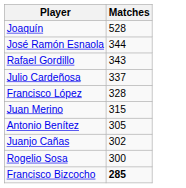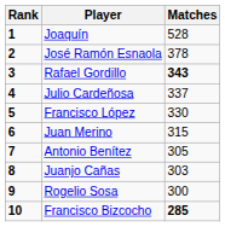+ column: Rank | 1 | 2 | 3 | 4 | 5 | 6 | 7 | 8 | 9 | 10
José Ramón Esnaola | Matches: 344 -> 378
Rafael Gordillo | Matches: normal -> bold
Francisco López | Matches: 328 -> 330
Juanjo Cañas | Matches: 302 -> 303
